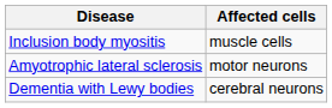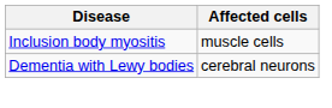- row: Amyotrophic lateral sclerosis | motor neurons
